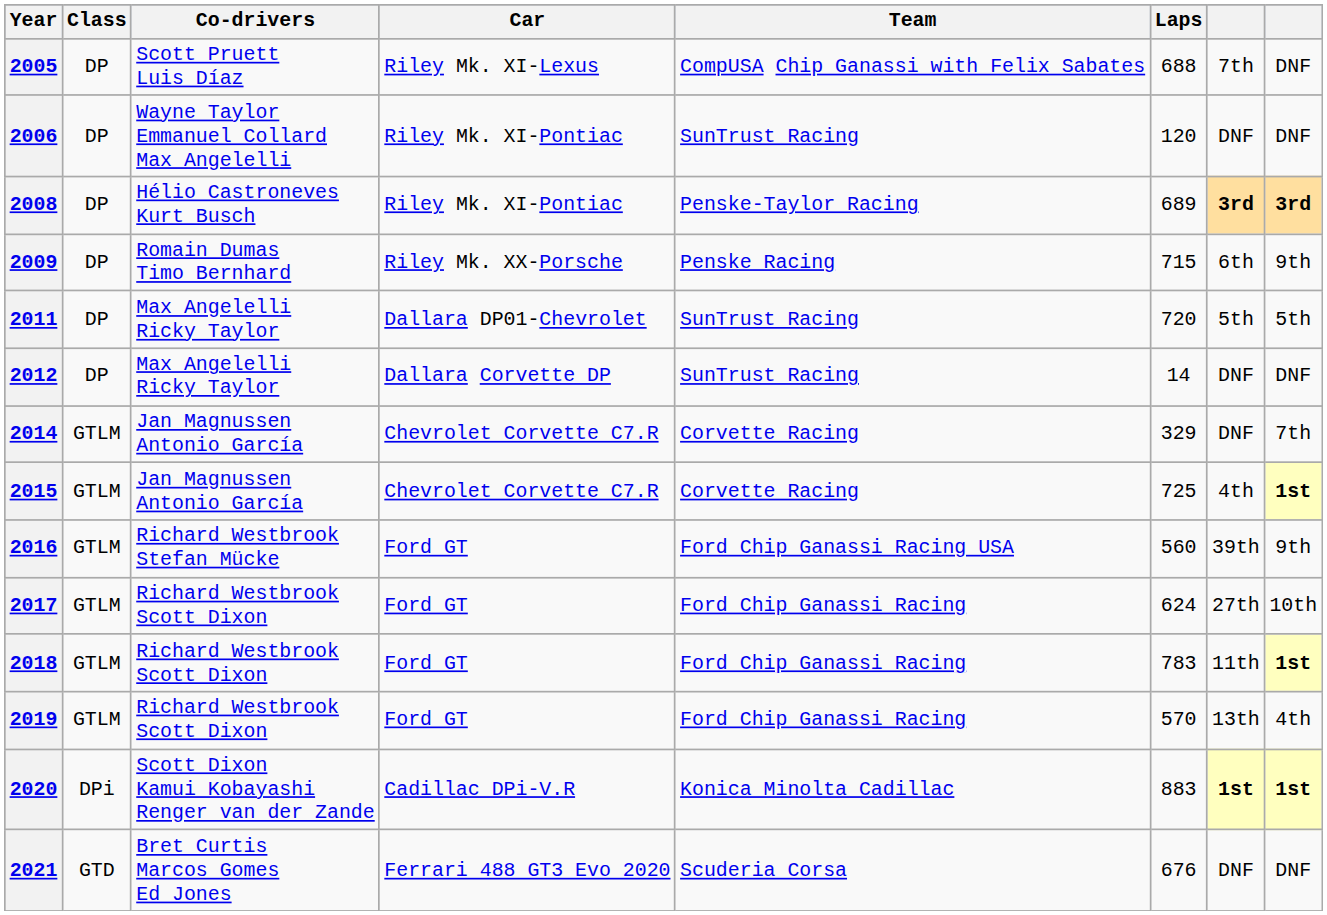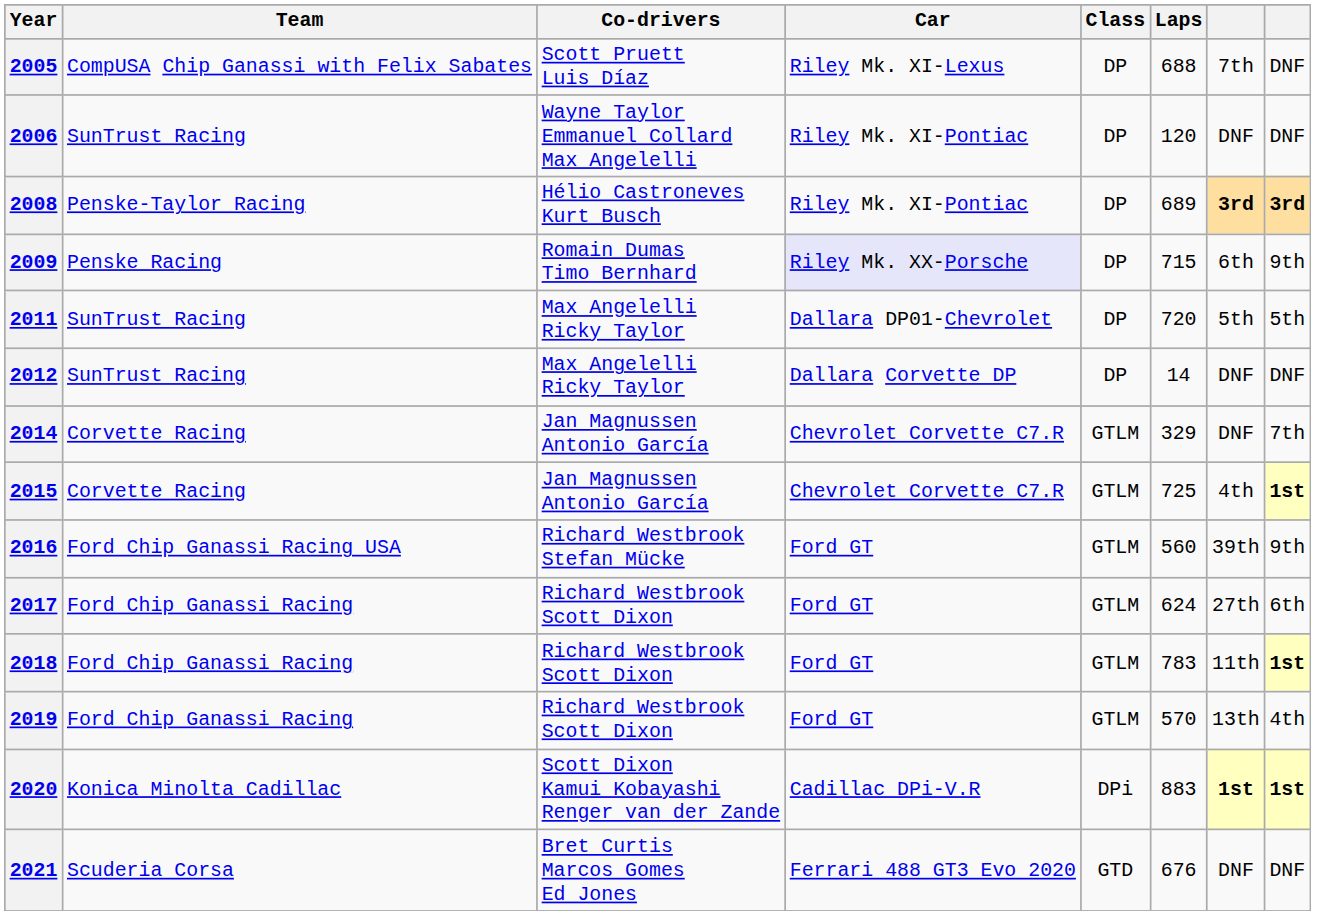columns swapped: Team <-> Class
2009 | Car: no background -> lavender background
2017 | column 8: 10th -> 6th
